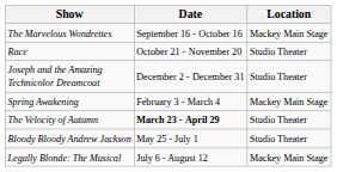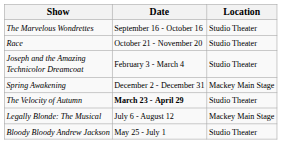The Marvelous Wondrettes | Location: Mackey Main Stage -> Studio Theater
Joseph and the Amazing Technicolor Dreamcoat | Date: December 2 - December 31 -> February 3 - March 4
Spring Awakening | Date: February 3 - March 4 -> December 2 - December 31
rows swapped: Bloody Bloody Andrew Jackson <-> Legally Blonde: The Musical
